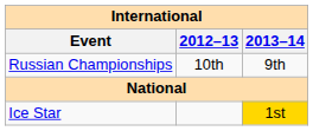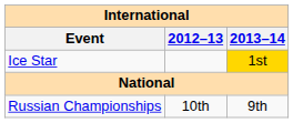rows swapped: Ice Star <-> Russian Championships
